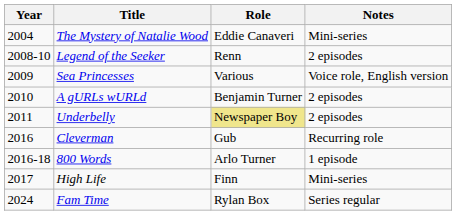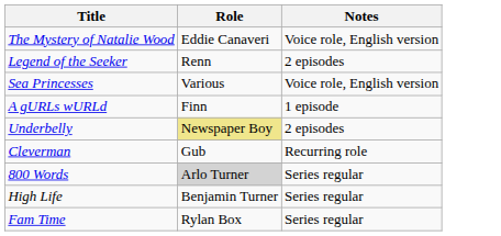- column: Year | 2004 | 2008-10 | 2009 | 2010 | 2011 | 2016 | 2016-18 | 2017 | 2024
The Mystery of Natalie Wood | Notes: Mini-series -> Voice role, English version
A gURLs wURLd | Role: Benjamin Turner -> Finn
A gURLs wURLd | Notes: 2 episodes -> 1 episode
800 Words | Role: no background -> lightgrey background
800 Words | Notes: 1 episode -> Series regular
High Life | Role: Finn -> Benjamin Turner
High Life | Notes: Mini-series -> Series regular
